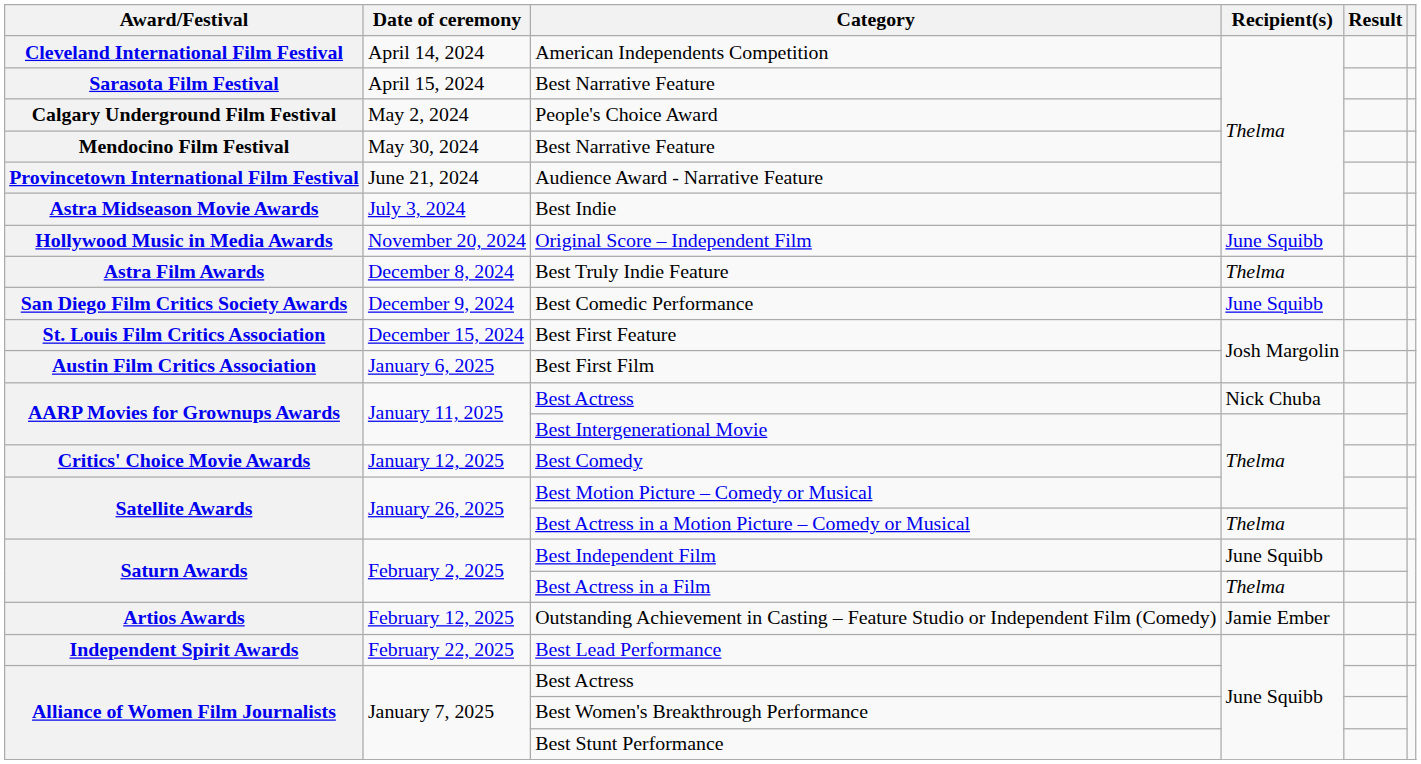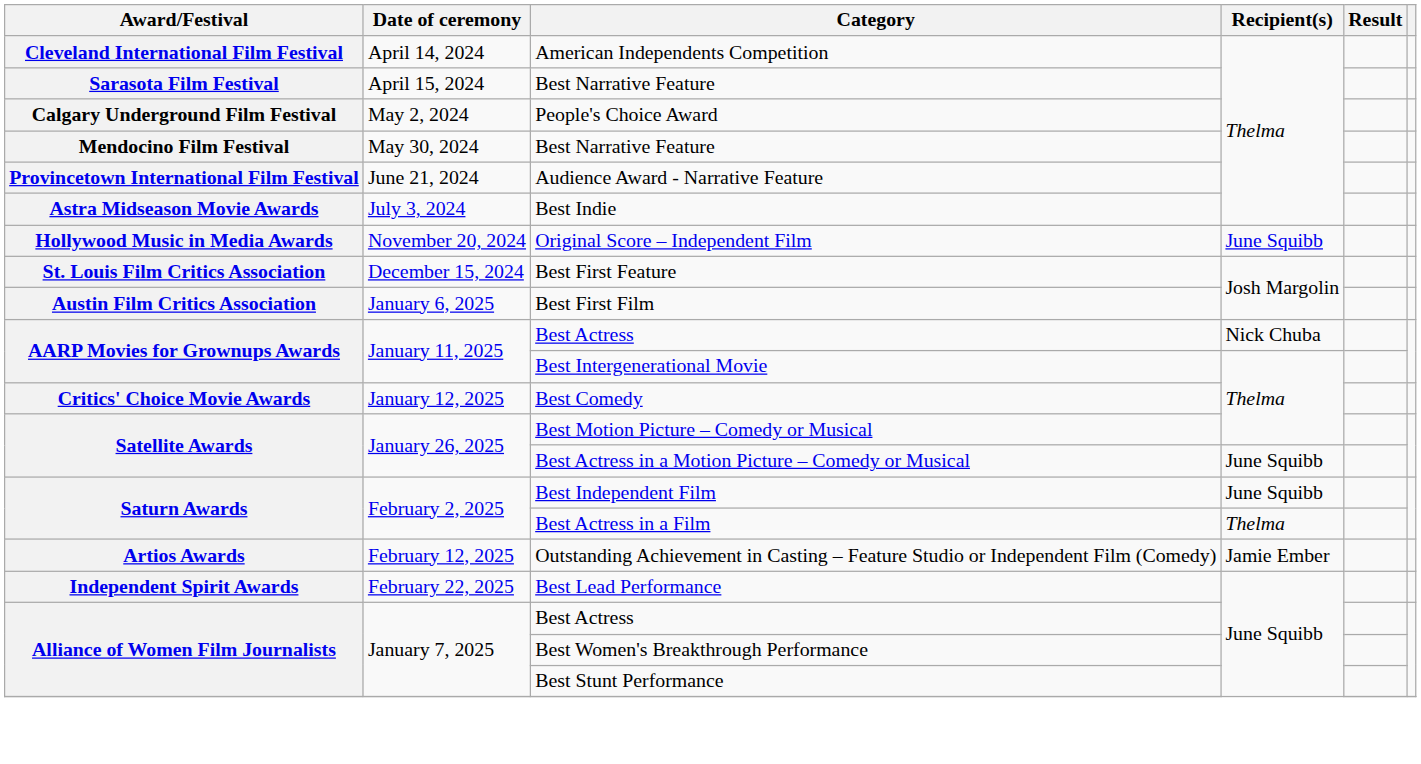- row: Astra Film Awards | December 8, 2024 | Best Truly Indie Feature | Thelma
- row: San Diego Film Critics Society Awards | December 9, 2024 | Best Comedic Performance | June Squibb
Best Actress in a Motion Picture – Comedy or Musical | Recipient(s): Thelma -> June Squibb
